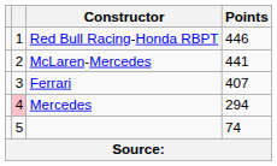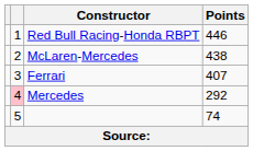McLaren-Mercedes | Points: 441 -> 438
Mercedes | Points: 294 -> 292
